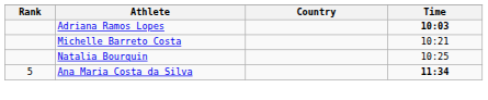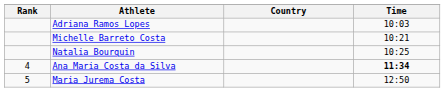Adriana Ramos Lopes | Time: bold -> normal
Ana Maria Costa da Silva | Rank: 5 -> 4
+ row: 5 | Maria Jurema Costa | 12:50
